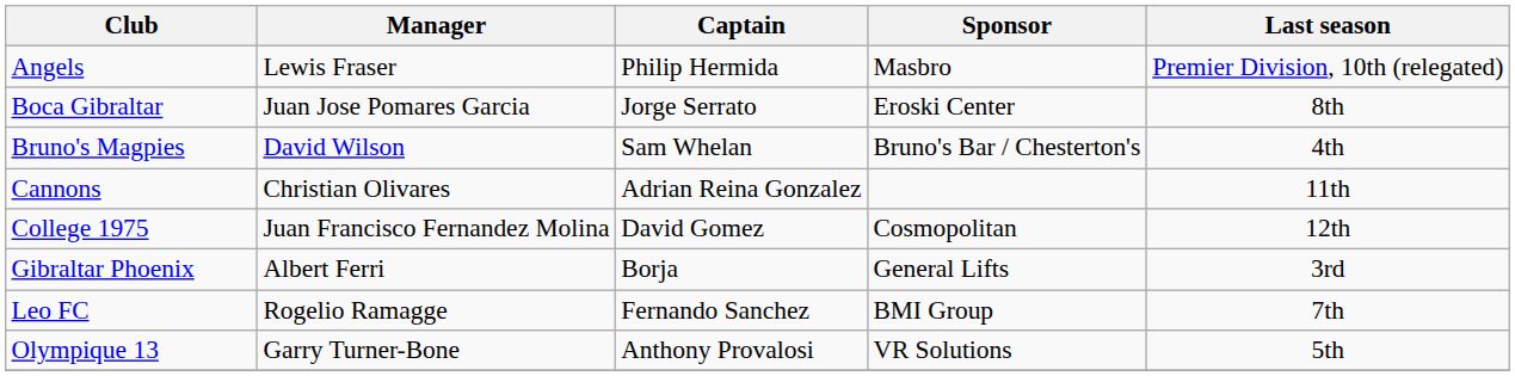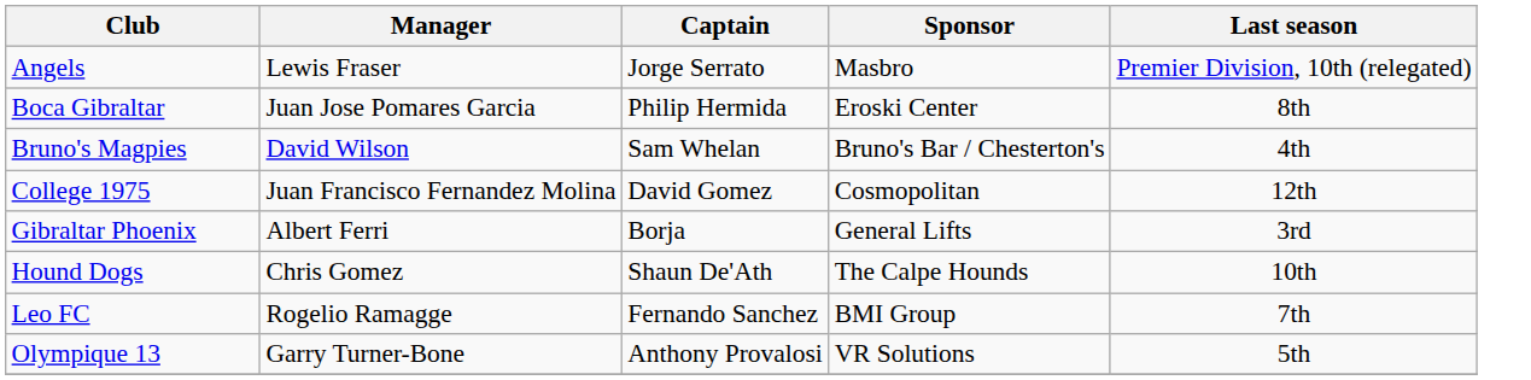Angels | Captain: Philip Hermida -> Jorge Serrato
Boca Gibraltar | Captain: Jorge Serrato -> Philip Hermida
- row: Cannons | Christian Olivares | Adrian Reina Gonzalez | 11th
+ row: Hound Dogs | Chris Gomez | Shaun De'Ath | The Calpe Hounds | 10th
